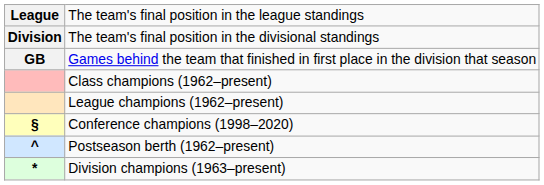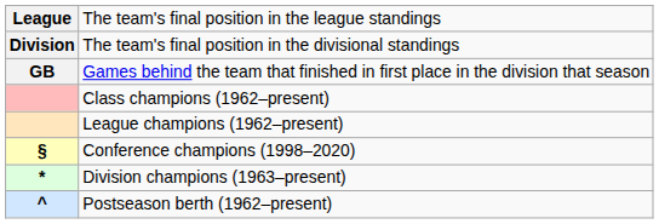rows swapped: Division champions (1963–present) <-> Postseason berth (1962–present)
